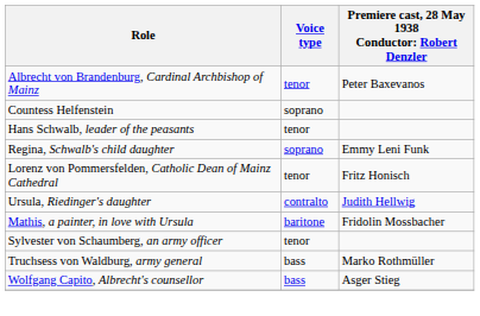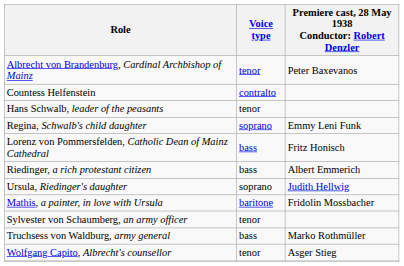Countess Helfenstein | Voice type: soprano -> contralto
Lorenz von Pommersfelden, Catholic Dean of Mainz Cathedral | Voice type: tenor -> bass
+ row: Riedinger, a rich protestant citizen | bass | Albert Emmerich
Ursula, Riedinger's daughter | Voice type: contralto -> soprano
Wolfgang Capito, Albrecht's counsellor | Voice type: bass -> tenor
